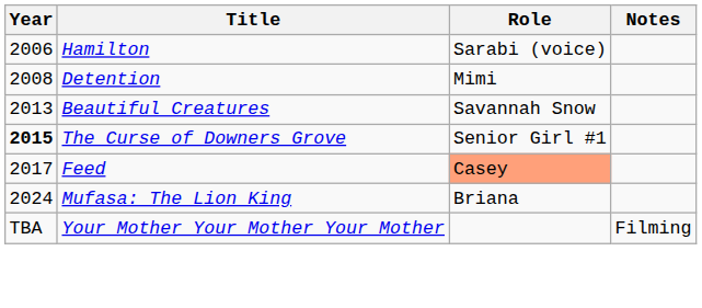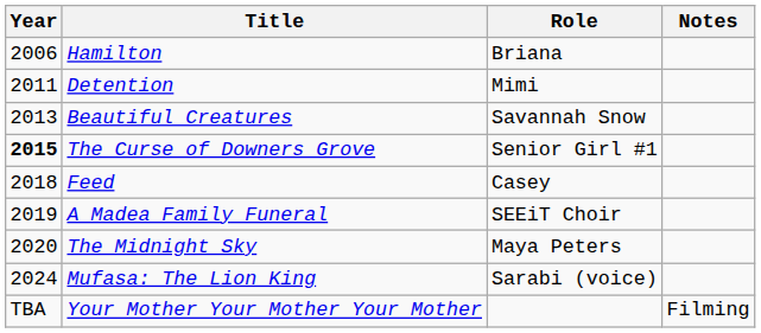Hamilton | Role: Sarabi (voice) -> Briana
Detention | Year: 2008 -> 2011
Feed | Year: 2017 -> 2018
Feed | Role: lightsalmon background -> no background
+ row: 2019 | A Madea Family Funeral | SEEiT Choir
+ row: 2020 | The Midnight Sky | Maya Peters
Mufasa: The Lion King | Role: Briana -> Sarabi (voice)
